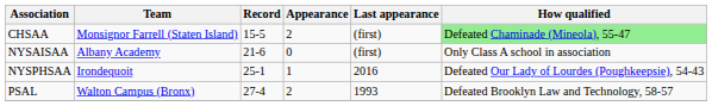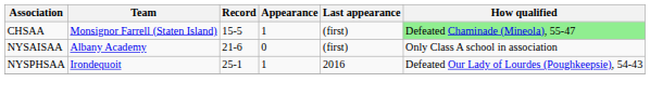CHSAA | Appearance: 2 -> 1
- row: PSAL | Walton Campus (Bronx) | 27-4 | 2 | 1993 | Defeated Brooklyn Law and Technology, 58-57
